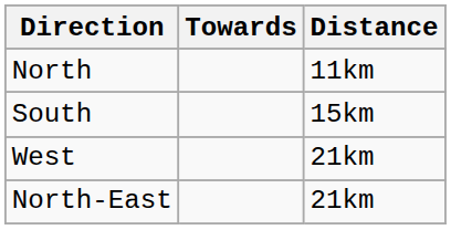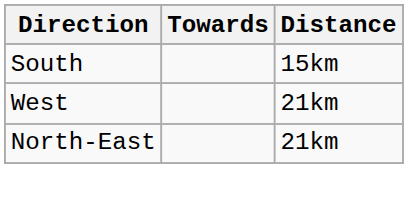- row: North | 11km
